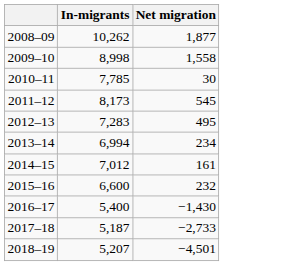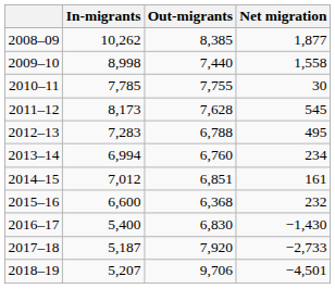+ column: Out-migrants | 8,385 | 7,440 | 7,755 | 7,628 | 6,788 | 6,760 | 6,851 | 6,368 | 6,830 | 7,920 | 9,706
